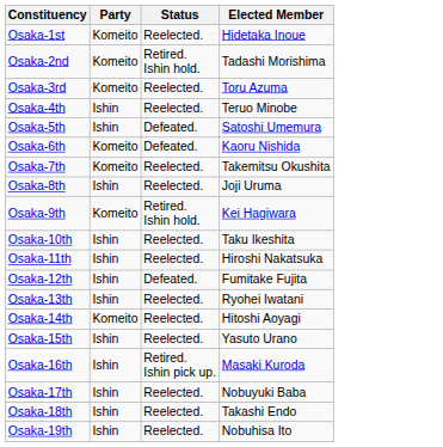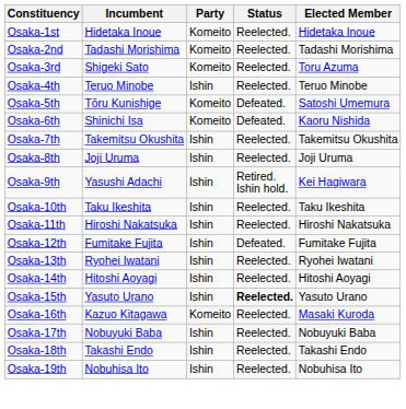+ column: Incumbent | Hidetaka Inoue | Tadashi Morishima | Shigeki Sato | Teruo Minobe | Tōru Kunishige | Shinichi Isa | Takemitsu Okushita | Joji Uruma | Yasushi Adachi | Taku Ikeshita | Hiroshi Nakatsuka | Fumitake Fujita | Ryohei Iwatani | Hitoshi Aoyagi | Yasuto Urano | Kazuo Kitagawa | Nobuyuki Baba | Takashi Endo | Nobuhisa Ito
Osaka-2nd | Status: Retired. Ishin hold. -> Reelected.
Osaka-5th | Party: Ishin -> Komeito
Osaka-7th | Party: Komeito -> Ishin
Osaka-9th | Party: Komeito -> Ishin
Osaka-14th | Party: Komeito -> Ishin
Osaka-15th | Status: normal -> bold
Osaka-16th | Party: Ishin -> Komeito
Osaka-16th | Status: Retired. Ishin pick up. -> Reelected.
